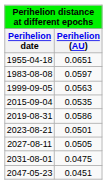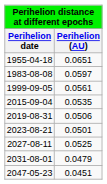1999-09-05 | Perihelion (AU): 0.0563 -> 0.0561
2019-08-31 | Perihelion (AU): 0.0586 -> 0.0506
2027-08-11 | Perihelion (AU): 0.0505 -> 0.0525
2031-08-01 | Perihelion (AU): 0.0475 -> 0.0479
